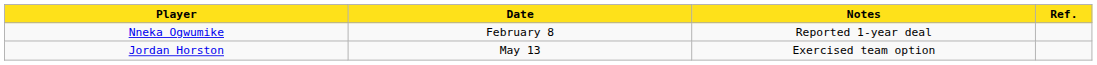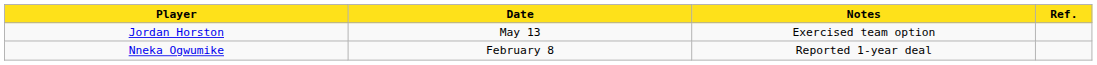rows swapped: Nneka Ogwumike <-> Jordan Horston
